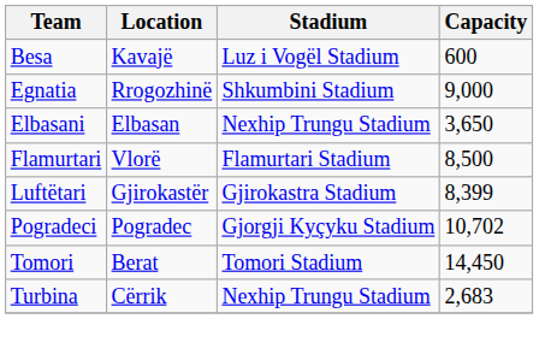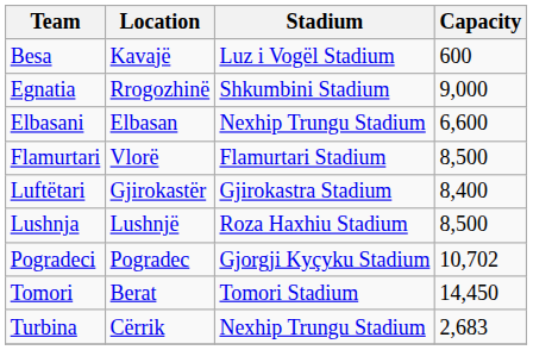Elbasani | Capacity: 3,650 -> 6,600
Luftëtari | Capacity: 8,399 -> 8,400
+ row: Lushnja | Lushnjë | Roza Haxhiu Stadium | 8,500
